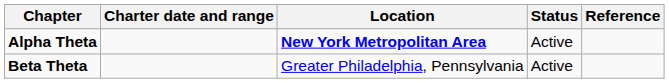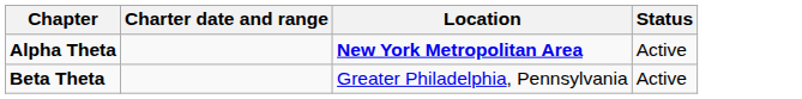- column: Reference
